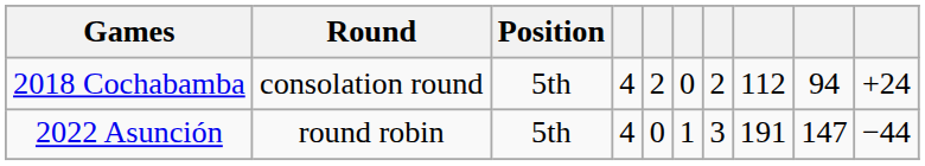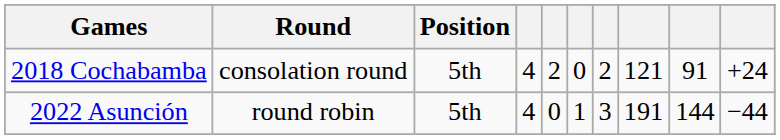2018 Cochabamba | column 8: 112 -> 121
2018 Cochabamba | column 9: 94 -> 91
2022 Asunción | column 9: 147 -> 144
